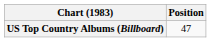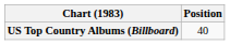US Top Country Albums (Billboard) | Position: 47 -> 40
